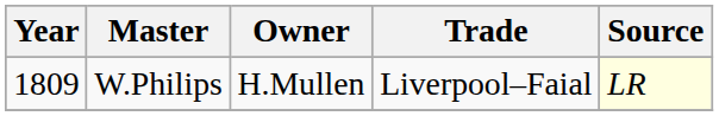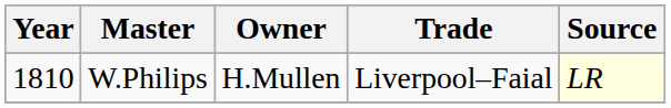W.Philips | Year: 1809 -> 1810
